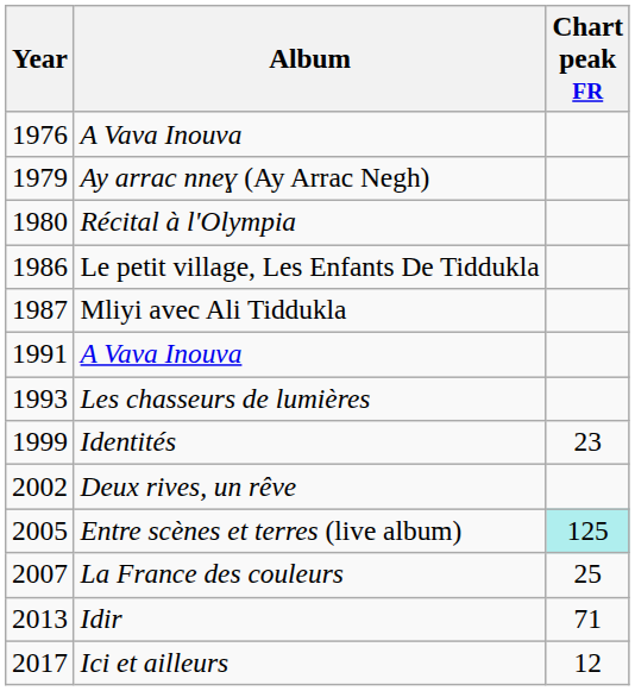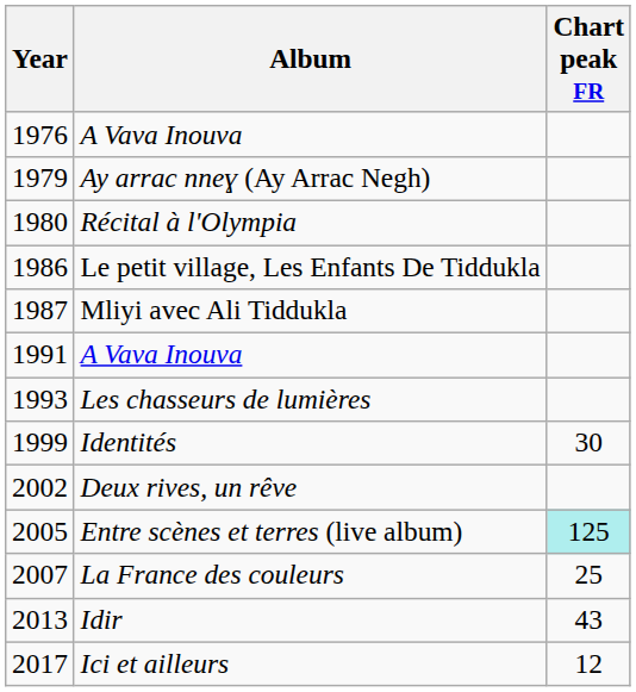Identités | Chart peak FR: 23 -> 30
Idir | Chart peak FR: 71 -> 43
